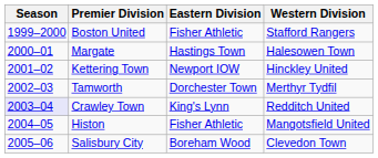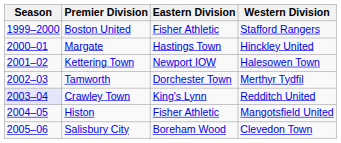Margate | Western Division: Halesowen Town -> Hinckley United
Kettering Town | Western Division: Hinckley United -> Halesowen Town
